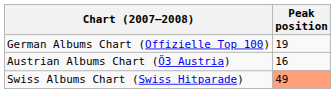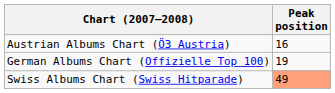rows swapped: German Albums Chart (Offizielle Top 100) <-> Austrian Albums Chart (Ö3 Austria)
